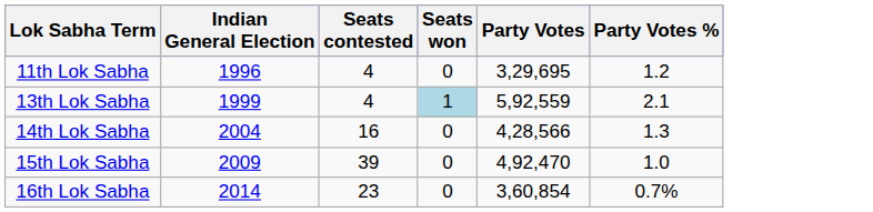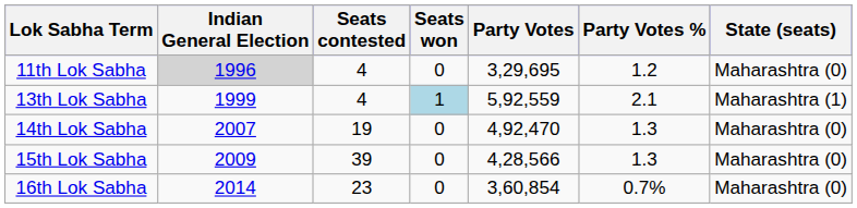+ column: State (seats) | Maharashtra (0) | Maharashtra (1) | Maharashtra (0) | Maharashtra (0) | Maharashtra (0)
11th Lok Sabha | Indian General Election: no background -> lightgrey background
14th Lok Sabha | Indian General Election: 2004 -> 2007
14th Lok Sabha | Seats contested: 16 -> 19
14th Lok Sabha | Party Votes: 4,28,566 -> 4,92,470
15th Lok Sabha | Party Votes: 4,92,470 -> 4,28,566
15th Lok Sabha | Party Votes %: 1.0 -> 1.3
